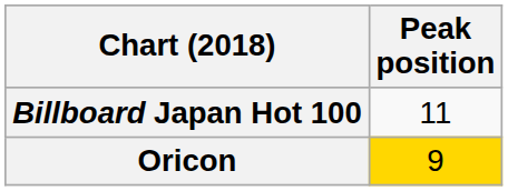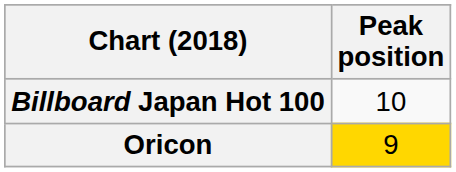Billboard Japan Hot 100 | Peak position: 11 -> 10
